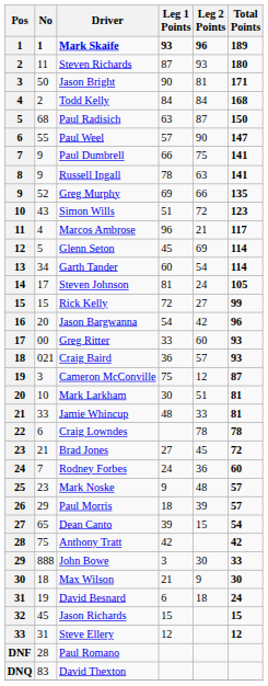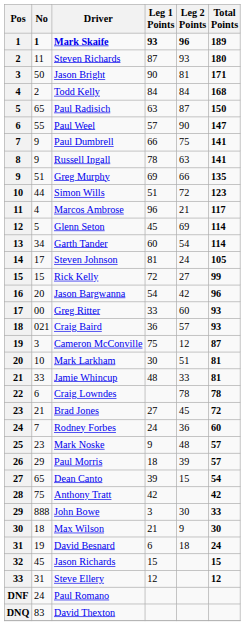Paul Radisich | No: 68 -> 65
Greg Murphy | No: 52 -> 51
Simon Wills | No: 43 -> 44
Paul Romano | No: 28 -> 24
